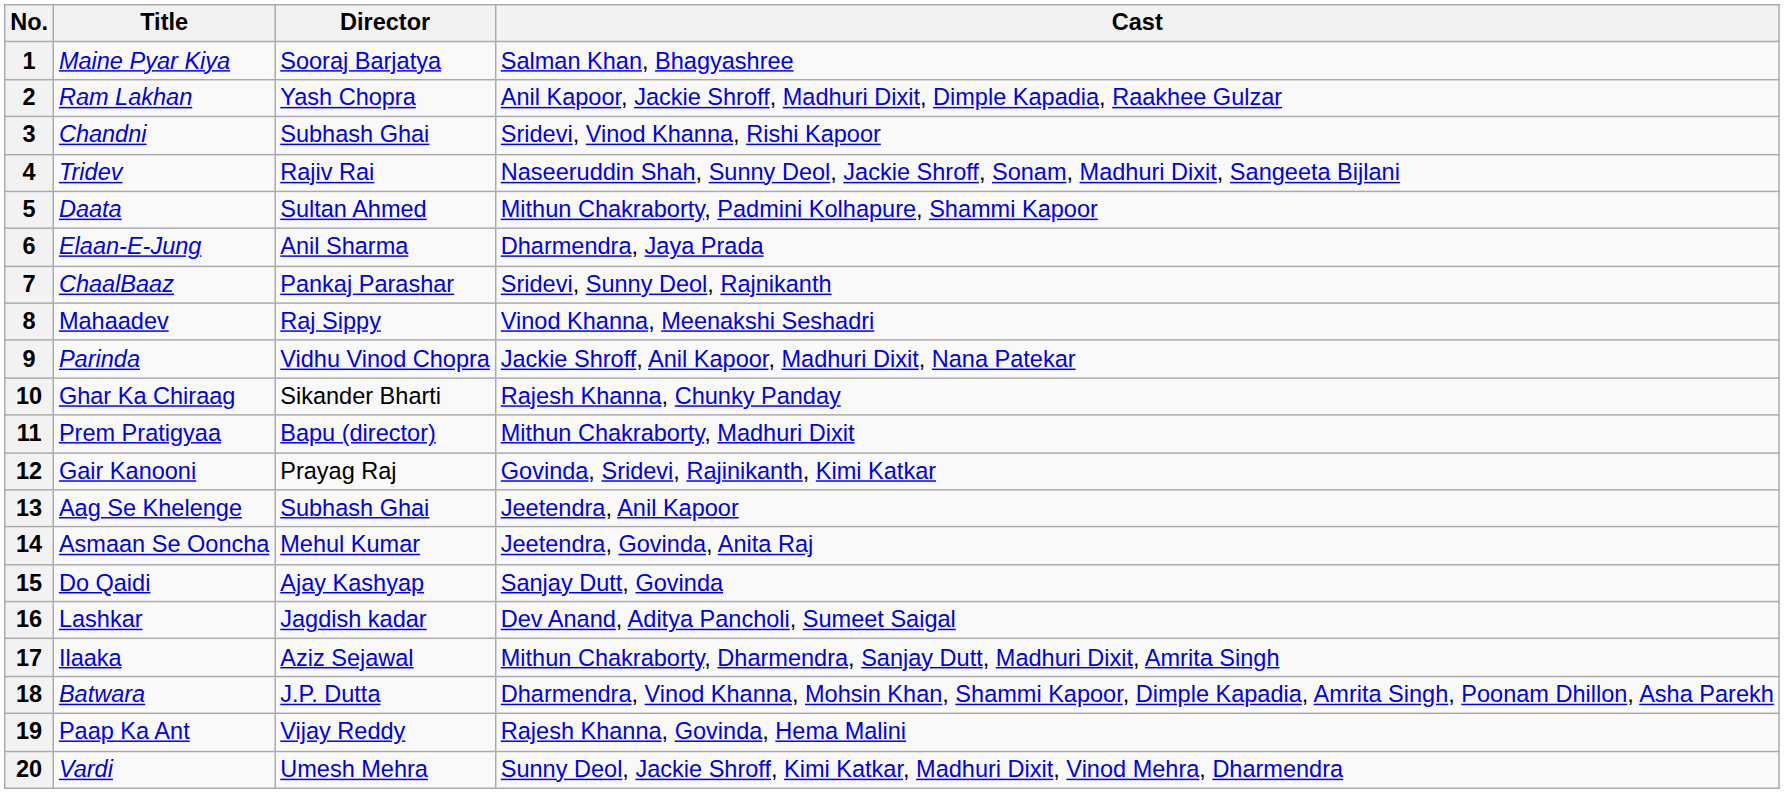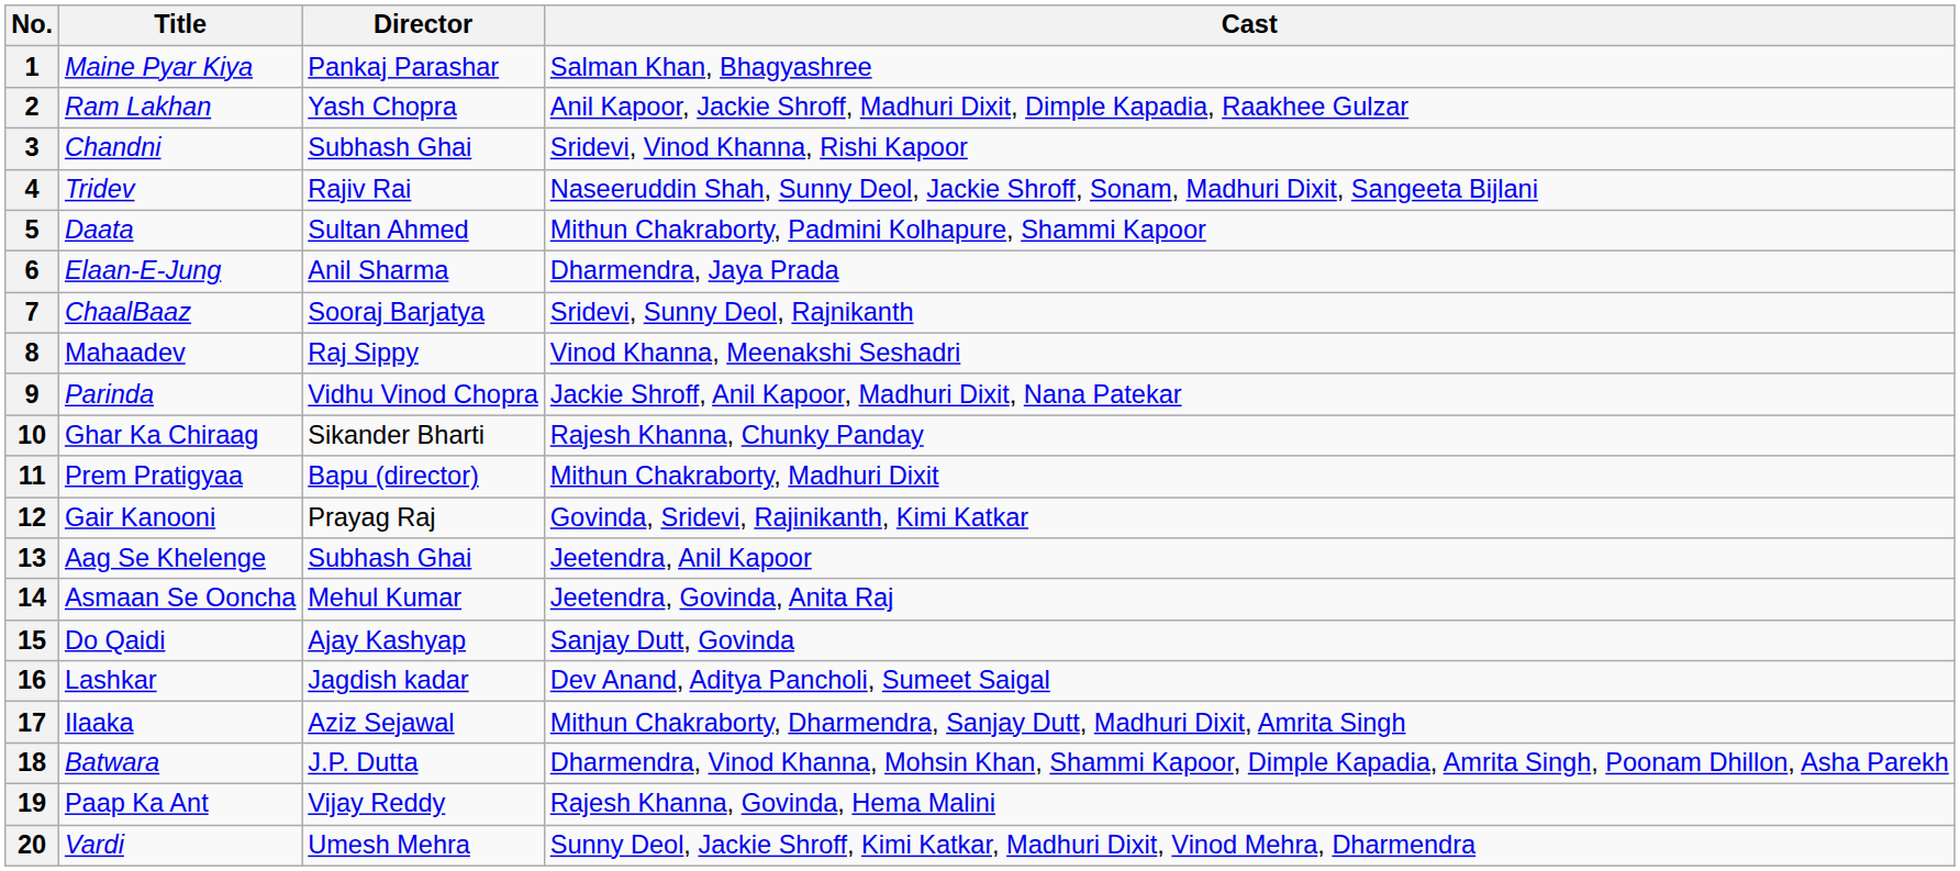1 | Director: Sooraj Barjatya -> Pankaj Parashar
7 | Director: Pankaj Parashar -> Sooraj Barjatya
